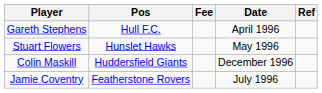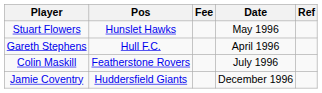rows swapped: Gareth Stephens <-> Stuart Flowers
Colin Maskill | Pos: Huddersfield Giants -> Featherstone Rovers
Colin Maskill | Date: December 1996 -> July 1996
Jamie Coventry | Pos: Featherstone Rovers -> Huddersfield Giants
Jamie Coventry | Date: July 1996 -> December 1996
